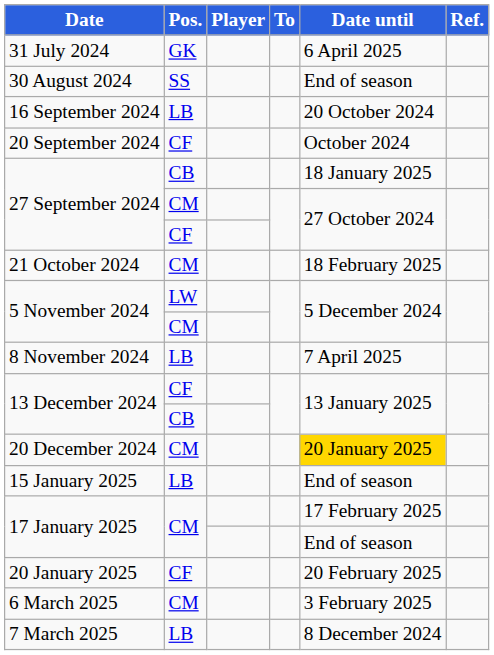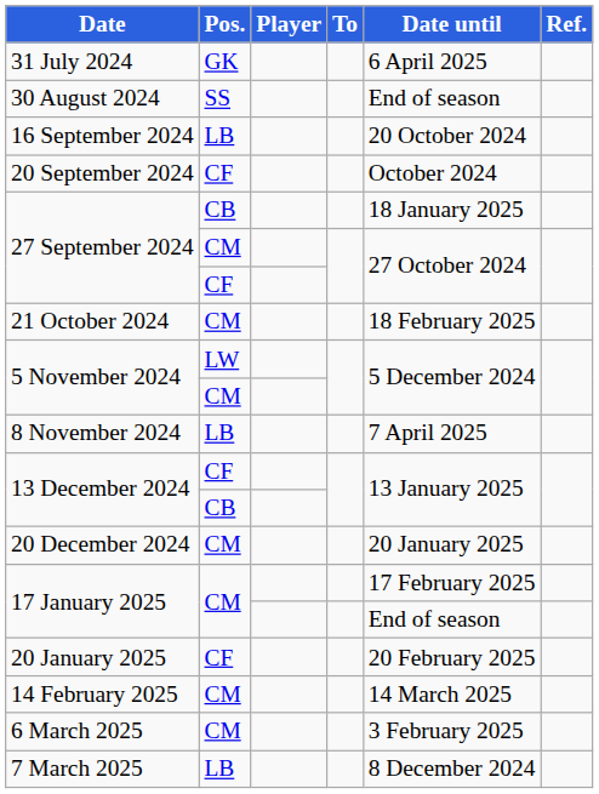20 December 2024 | Date until: gold background -> no background
- row: 15 January 2025 | LB | End of season
+ row: 14 February 2025 | CM | 14 March 2025
